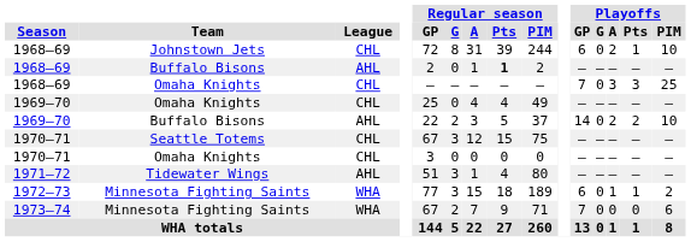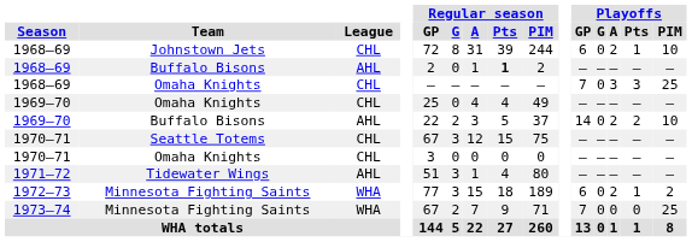1972–73 | Playoffs / A: 1 -> 2
1973–74 | Playoffs / PIM: 6 -> 25
